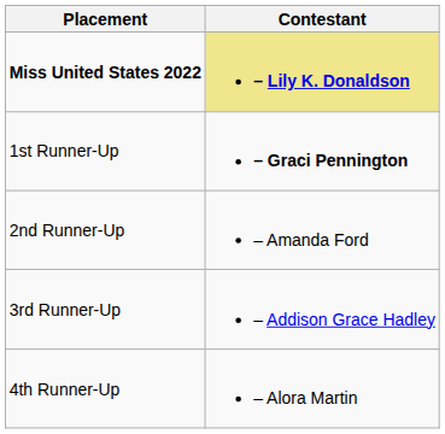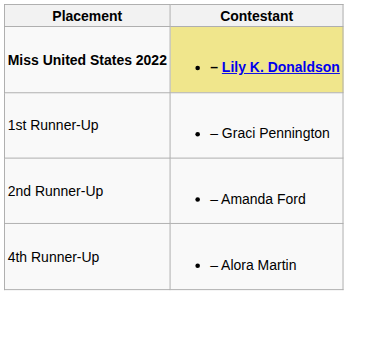1st Runner-Up | Contestant: bold -> normal
- row: 3rd Runner-Up | – Addison Grace Hadley
